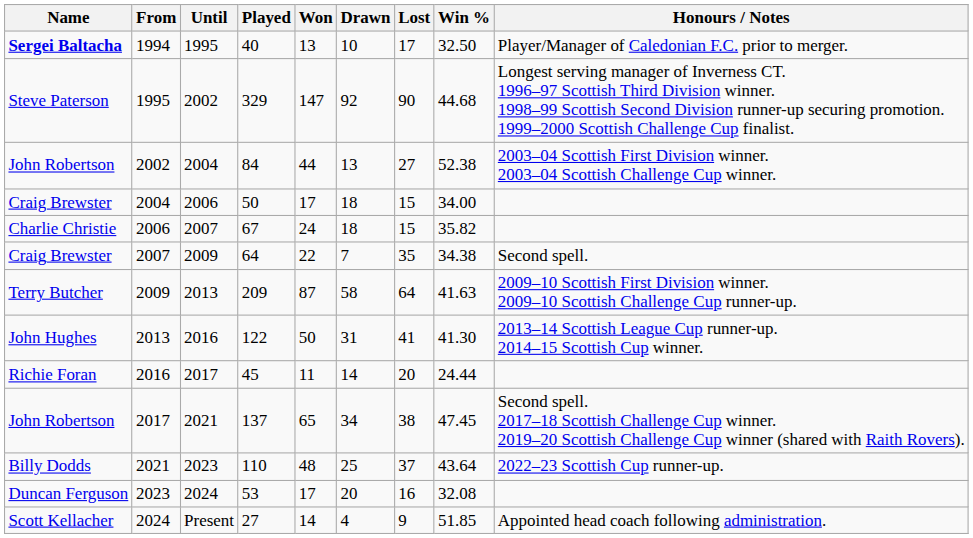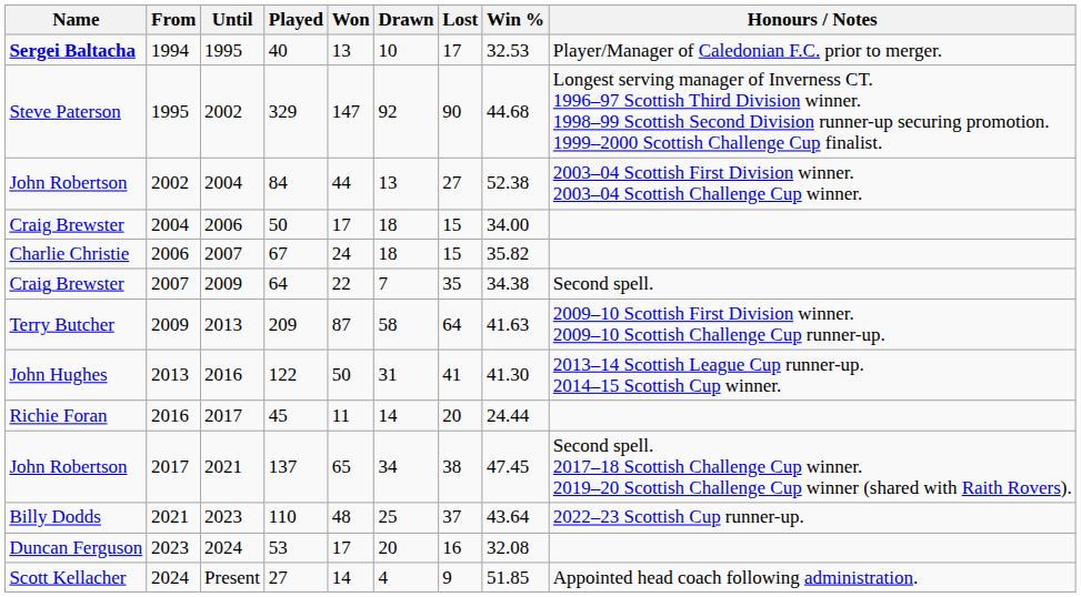1994 | Win %: 32.50 -> 32.53
